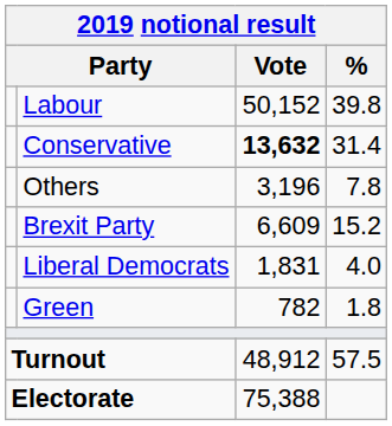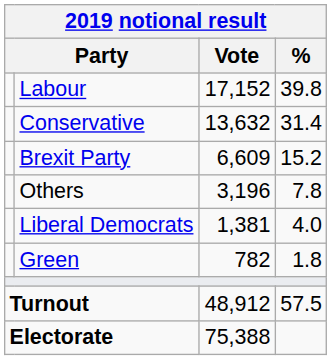Labour | Vote: 50,152 -> 17,152
Conservative | Vote: bold -> normal
rows swapped: Brexit Party <-> Others
Liberal Democrats | Vote: 1,831 -> 1,381
